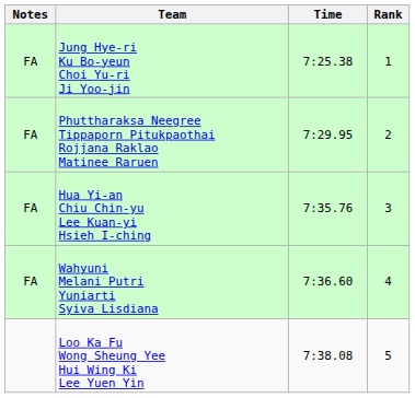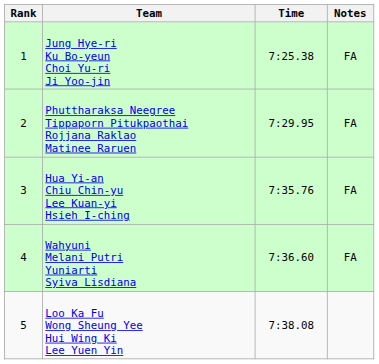columns swapped: Rank <-> Notes
